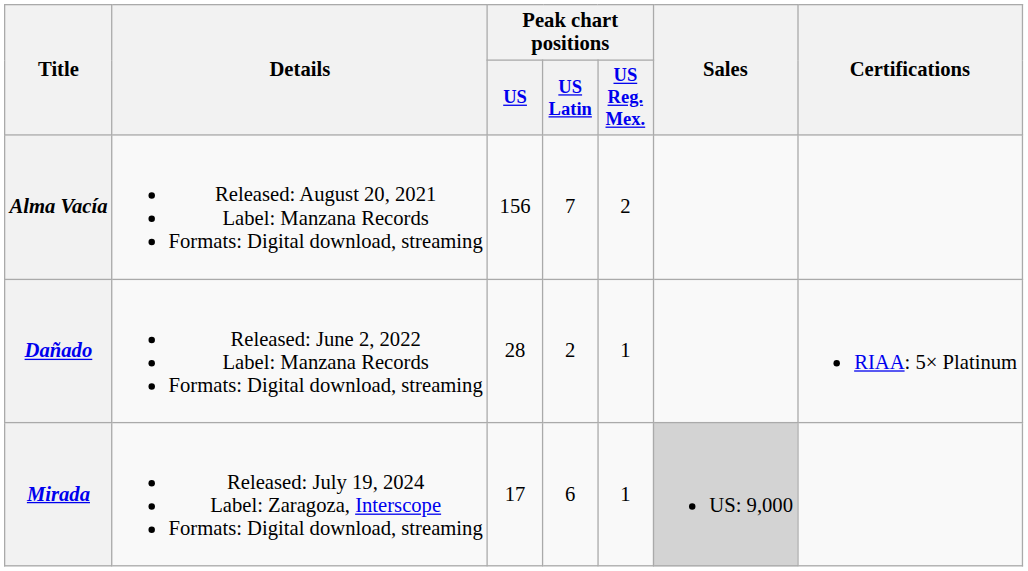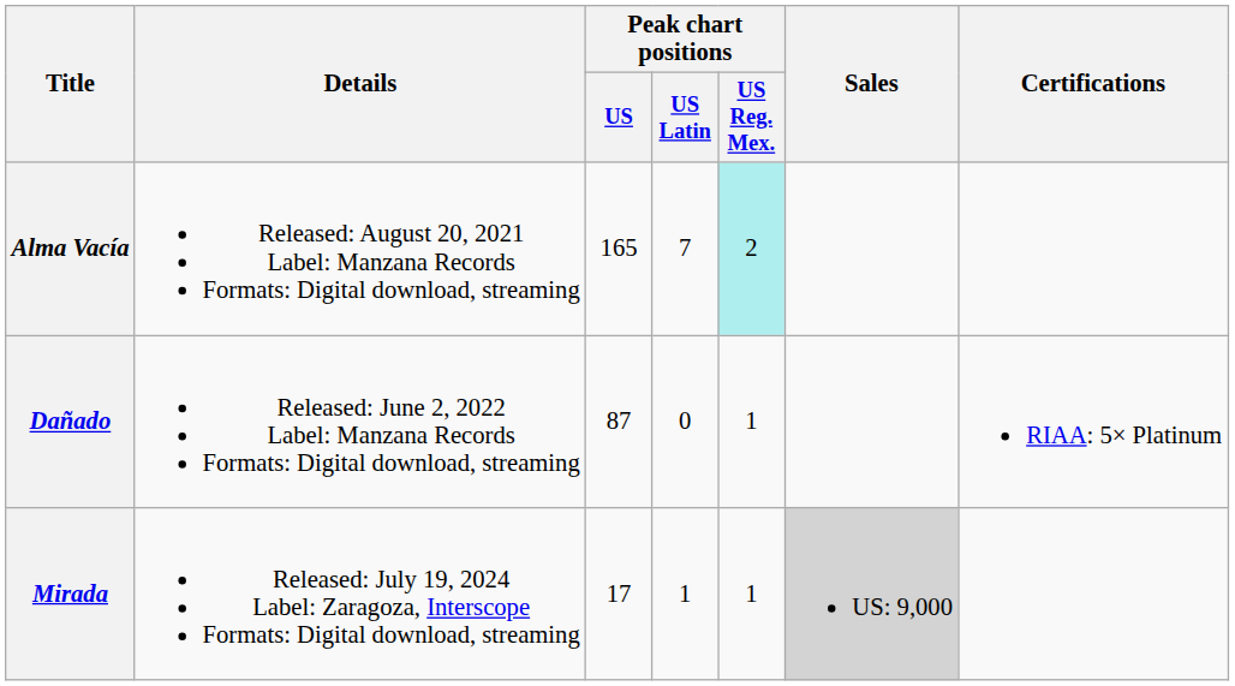Alma Vacía | Peak chart positions / US: 156 -> 165
Alma Vacía | Peak chart positions / US Reg. Mex.: no background -> paleturquoise background
Dañado | Peak chart positions / US: 28 -> 87
Dañado | Peak chart positions / US Latin: 2 -> 0
Mirada | Peak chart positions / US Latin: 6 -> 1
